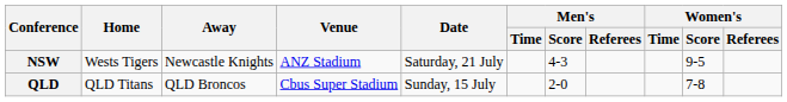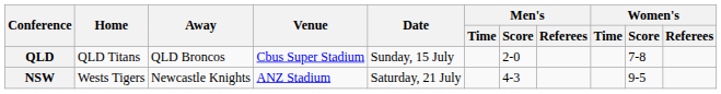rows swapped: QLD <-> NSW
